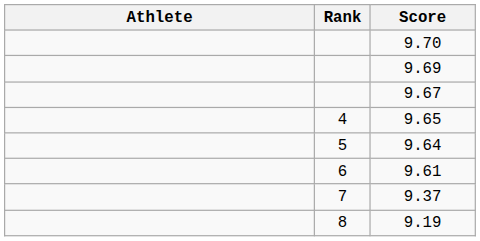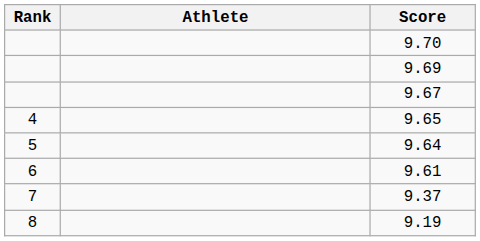columns swapped: Rank <-> Athlete
